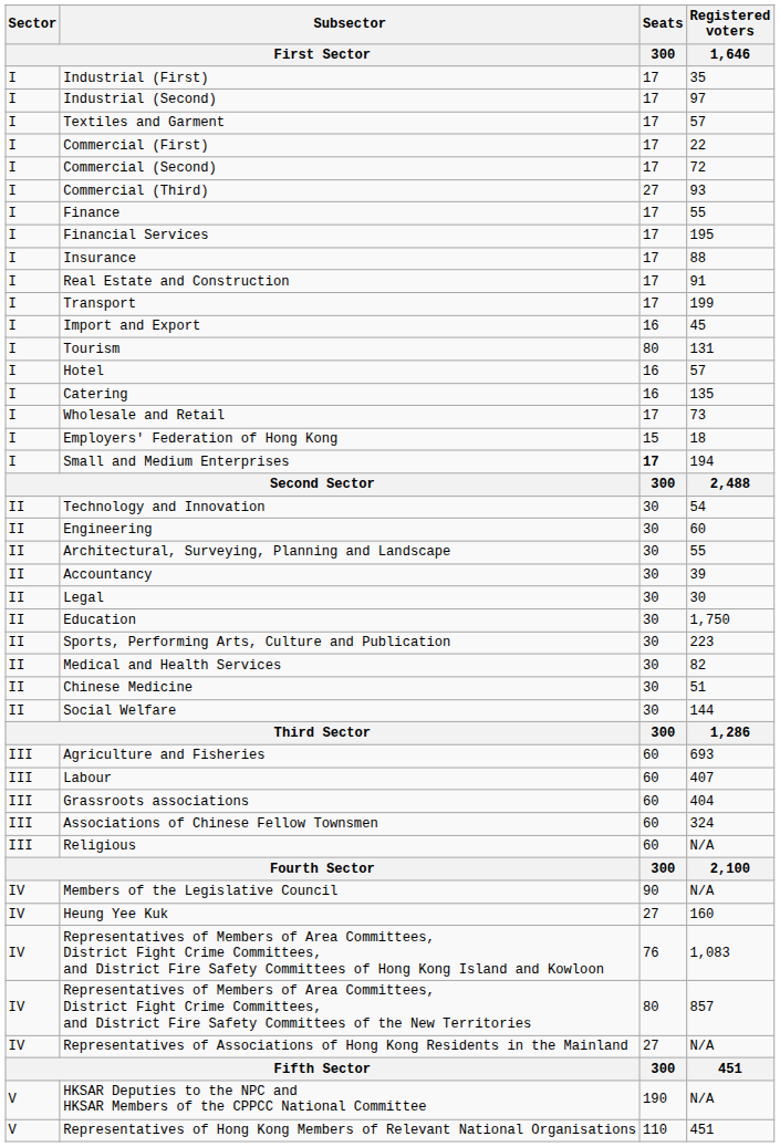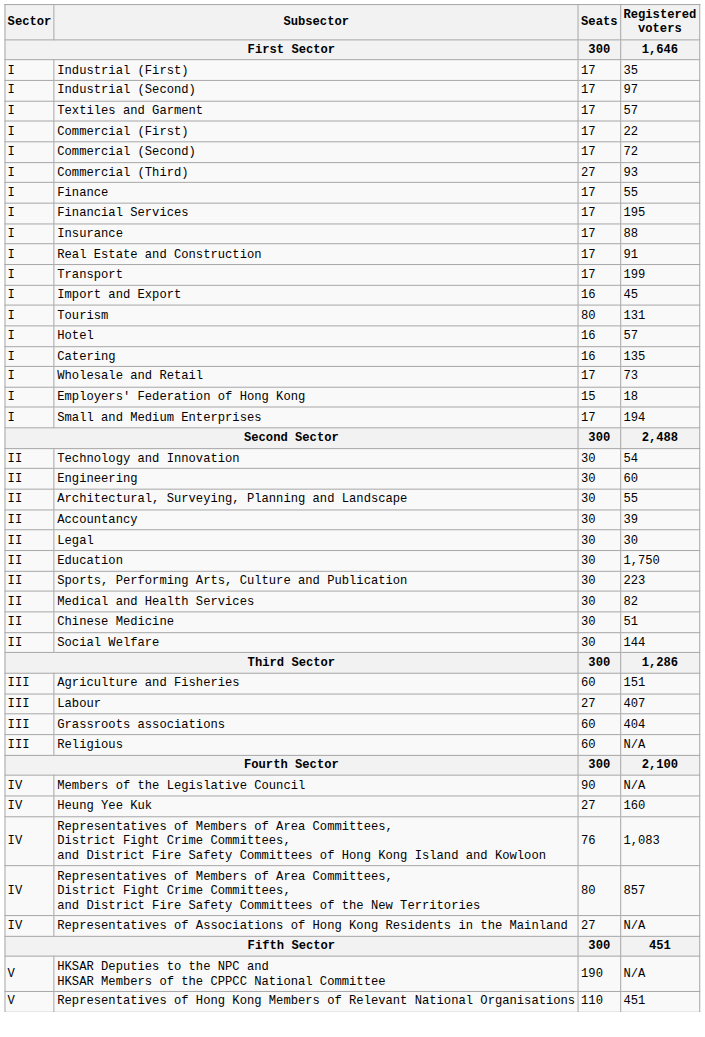Small and Medium Enterprises | Seats / 300: bold -> normal
Agriculture and Fisheries | Registered voters / 1,646: 693 -> 151
Labour | Seats / 300: 60 -> 27
- row: III | Associations of Chinese Fellow Townsmen | 60 | 324
